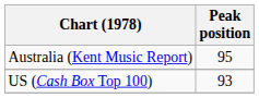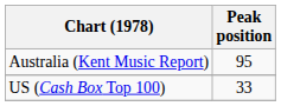US (Cash Box Top 100) | Peak position: 93 -> 33
